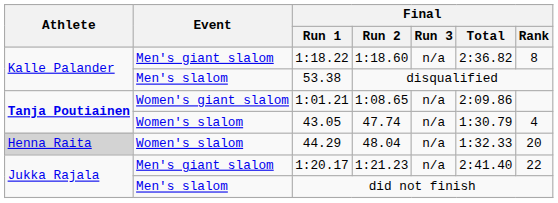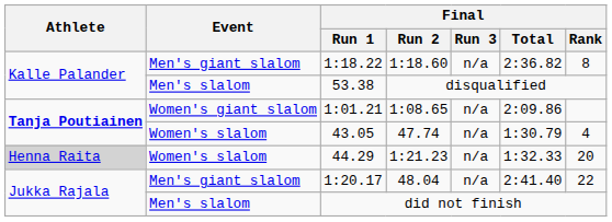44.29 | Final / Run 2: 48.04 -> 1:21.23
1:20.17 | Final / Run 2: 1:21.23 -> 48.04
